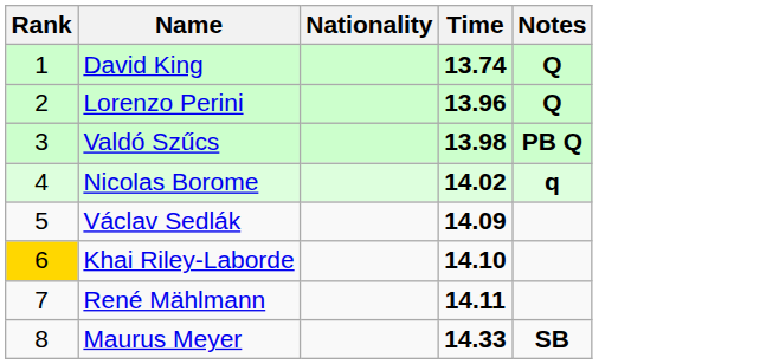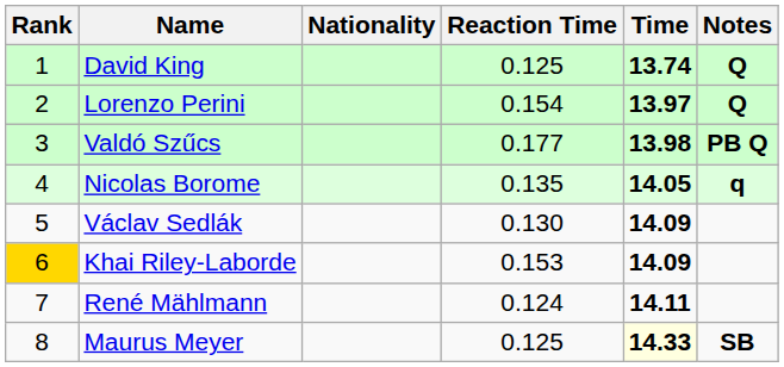+ column: Reaction Time | 0.125 | 0.154 | 0.177 | 0.135 | 0.130 | 0.153 | 0.124 | 0.125
Lorenzo Perini | Time: 13.96 -> 13.97
Nicolas Borome | Time: 14.02 -> 14.05
Khai Riley-Laborde | Time: 14.10 -> 14.09
Maurus Meyer | Time: no background -> lightyellow background
